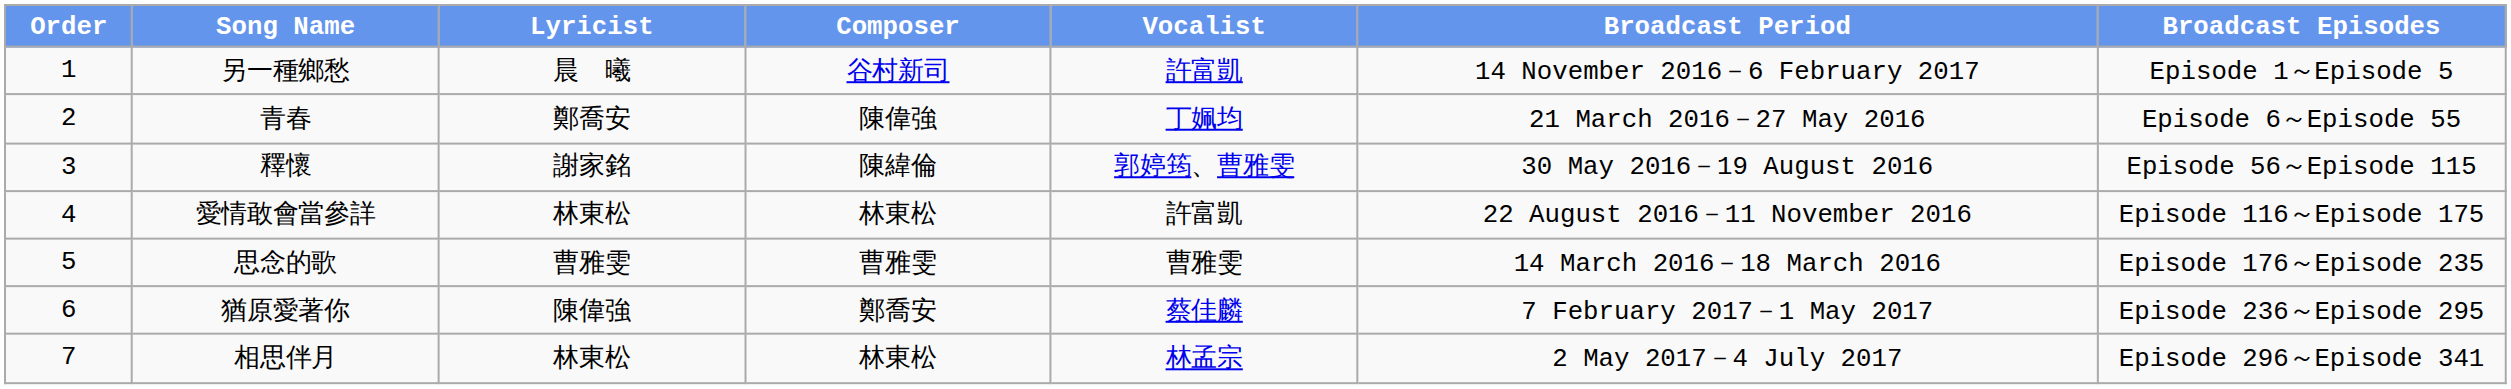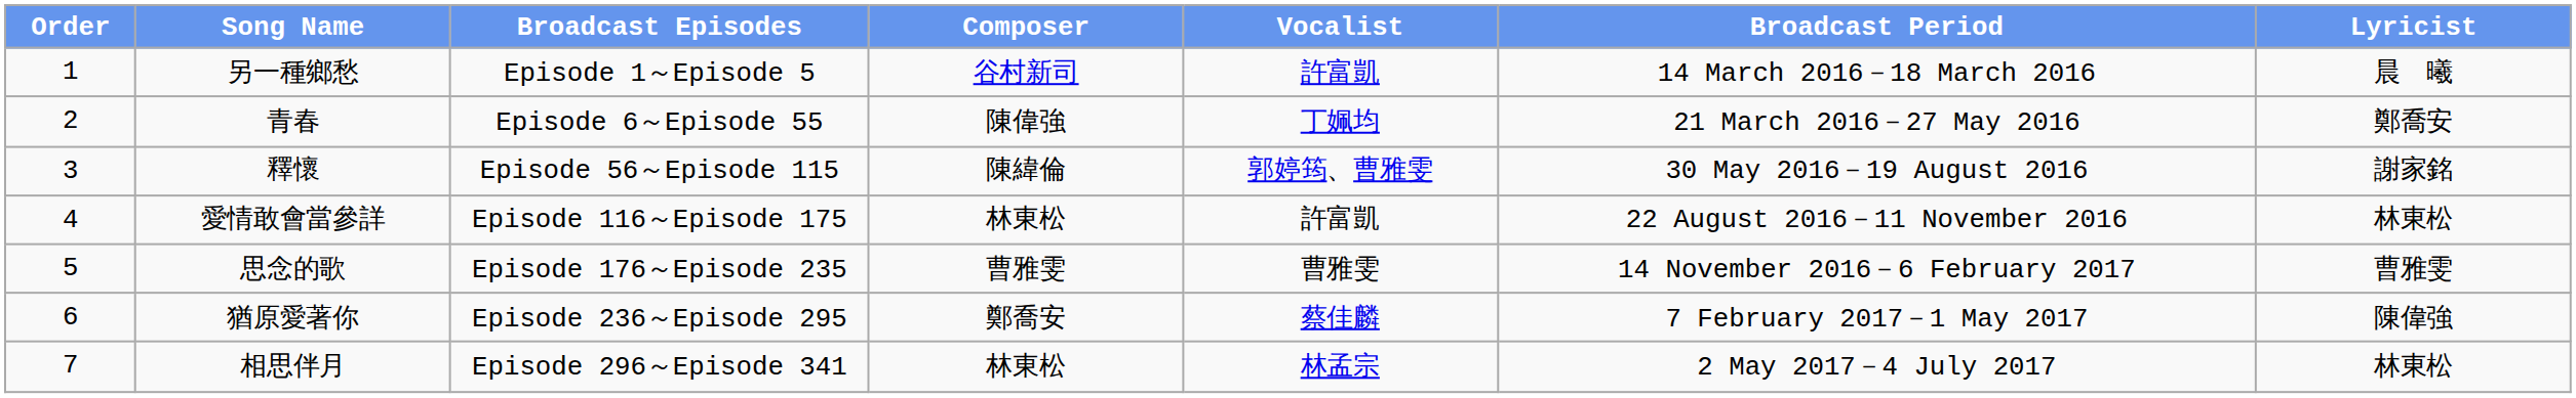columns swapped: Lyricist <-> Broadcast Episodes
另一種鄉愁 | Broadcast Period: 14 November 2016－6 February 2017 -> 14 March 2016－18 March 2016
思念的歌 | Broadcast Period: 14 March 2016－18 March 2016 -> 14 November 2016－6 February 2017
